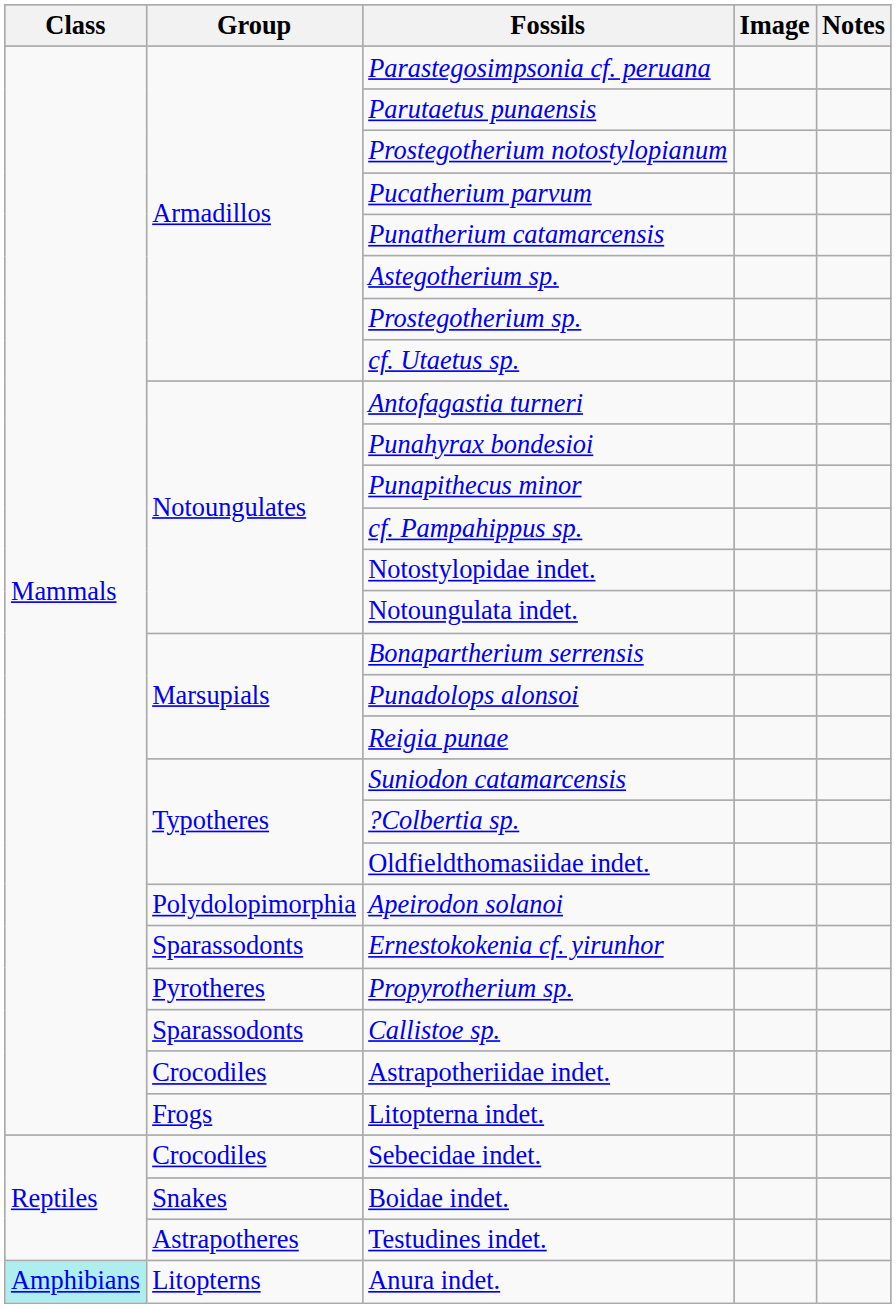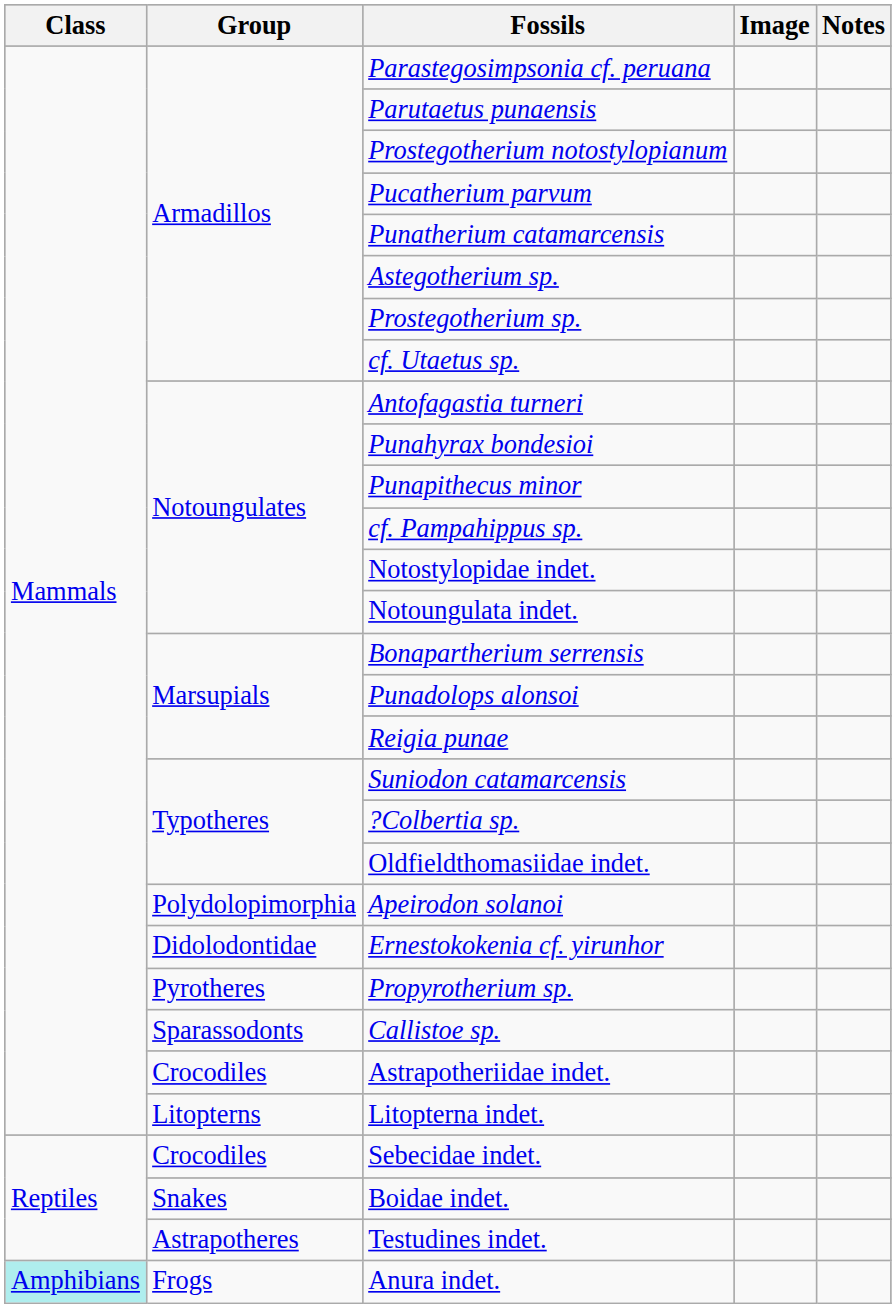Ernestokokenia cf. yirunhor | Group: Sparassodonts -> Didolodontidae
Litopterna indet. | Group: Frogs -> Litopterns
Anura indet. | Group: Litopterns -> Frogs
